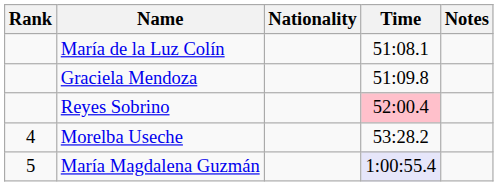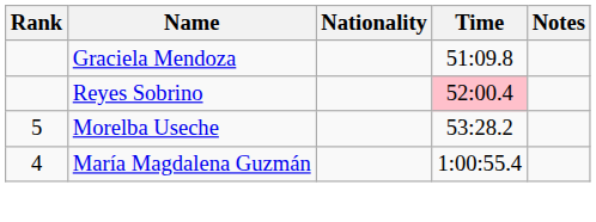- row: María de la Luz Colín | 51:08.1
Morelba Useche | Rank: 4 -> 5
María Magdalena Guzmán | Rank: 5 -> 4
María Magdalena Guzmán | Time: lavender background -> no background
